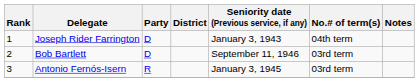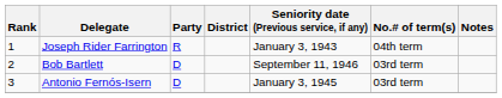Joseph Rider Farrington | Party: D -> R
Antonio Fernós-Isern | Party: R -> D
